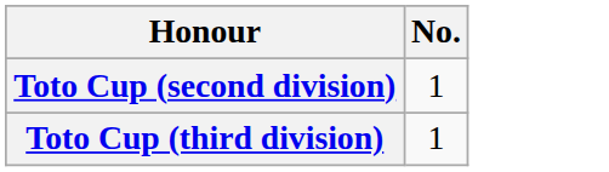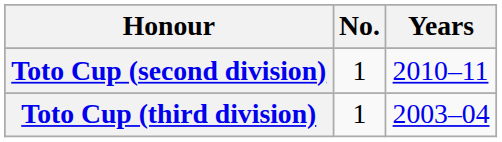+ column: Years | 2010–11 | 2003–04
